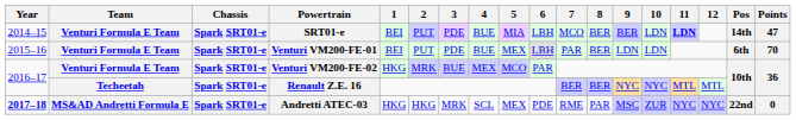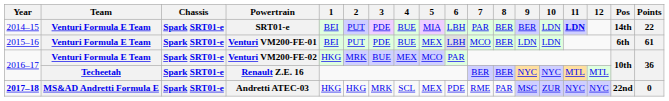SRT01-e | 7: MCO -> PAR
SRT01-e | Points: 47 -> 22
Venturi VM200-FE-01 | 7: PAR -> MCO
Venturi VM200-FE-01 | Points: 70 -> 61
